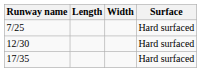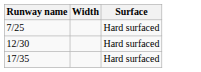- column: Length
